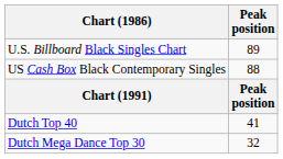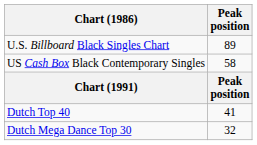US Cash Box Black Contemporary Singles | Peak position: 88 -> 58
